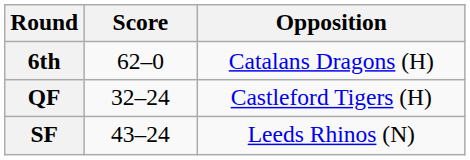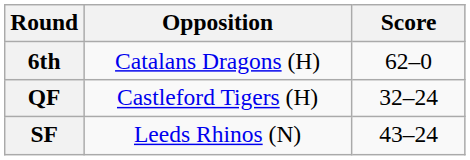columns swapped: Opposition <-> Score
